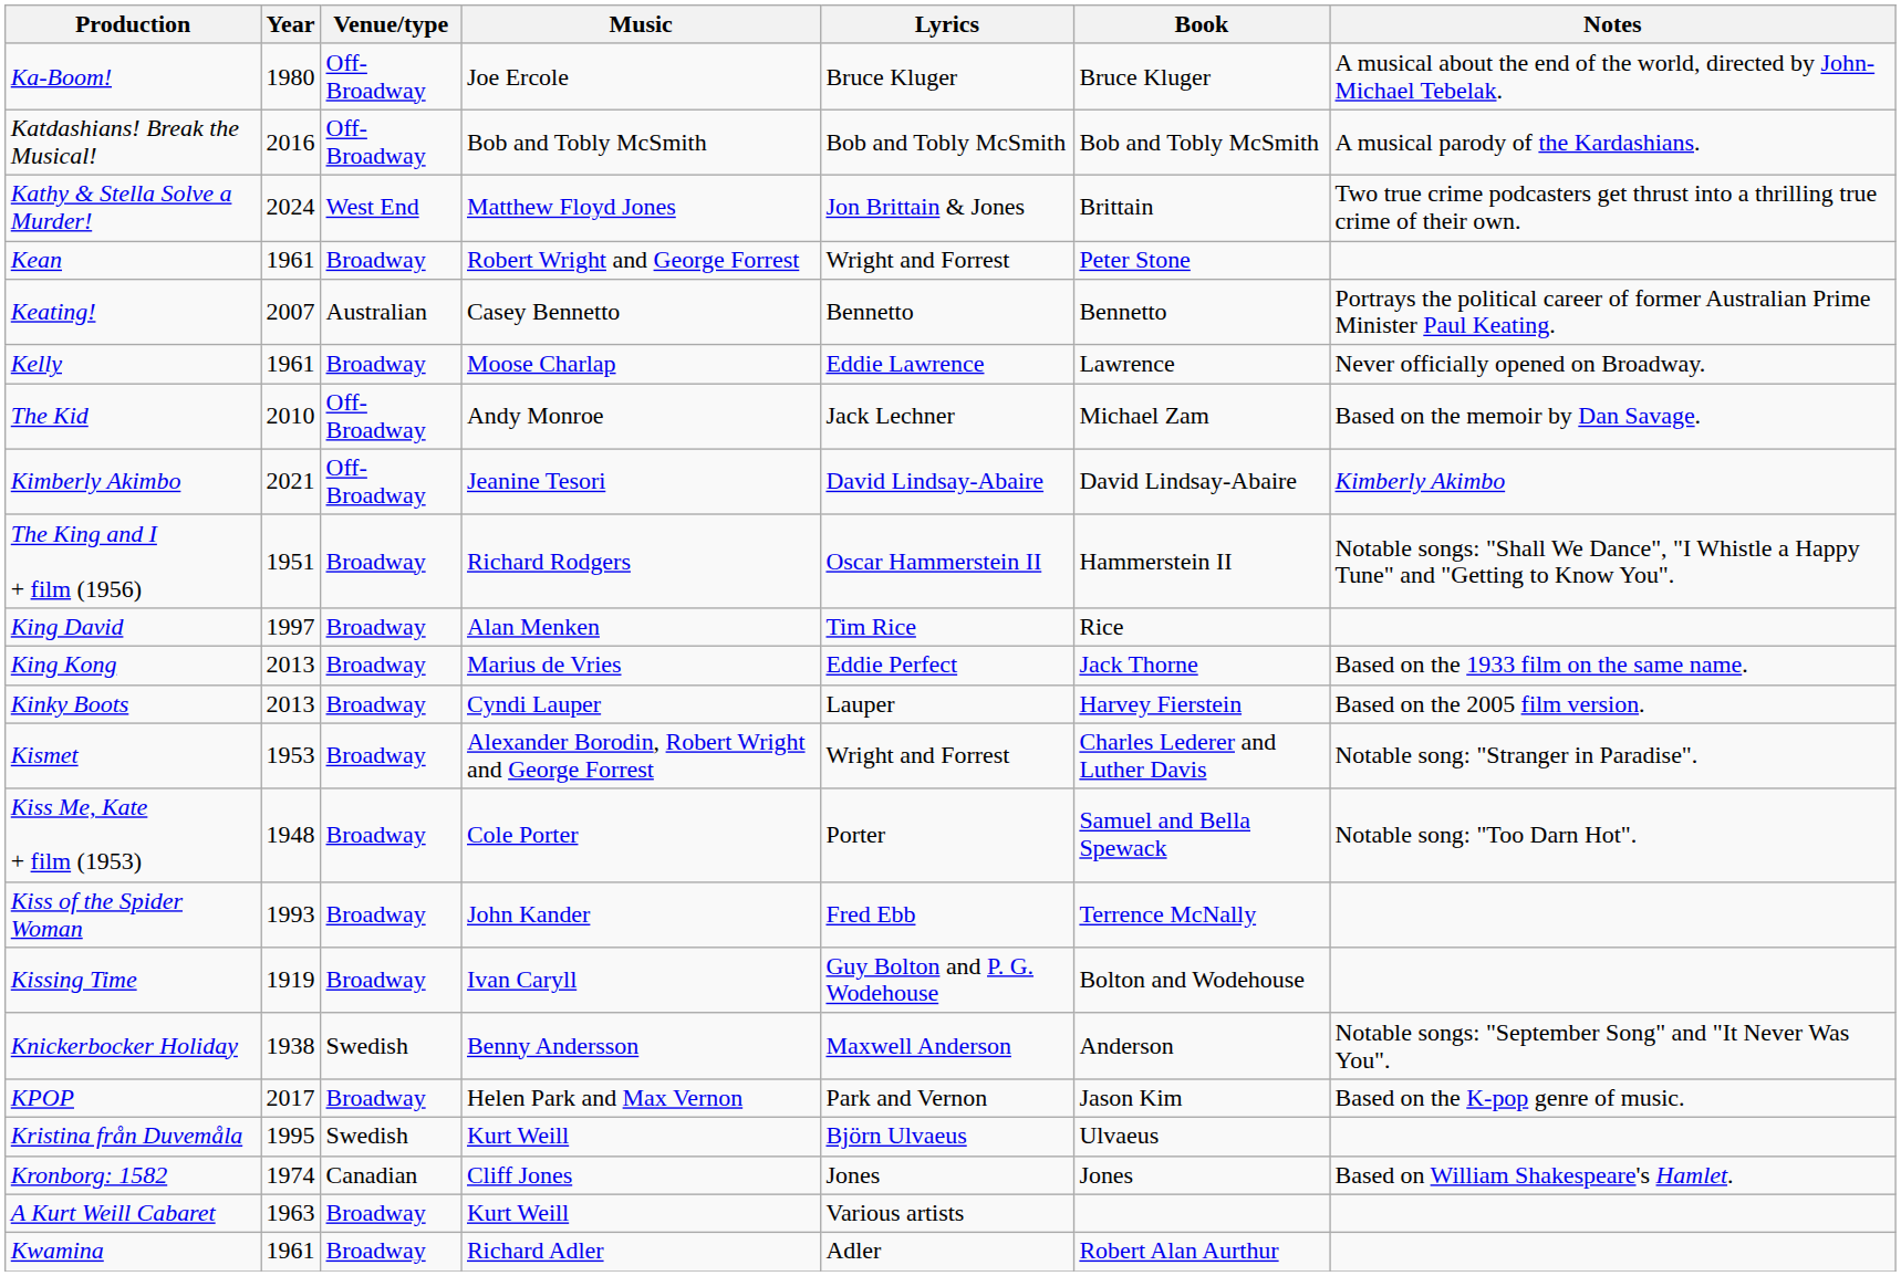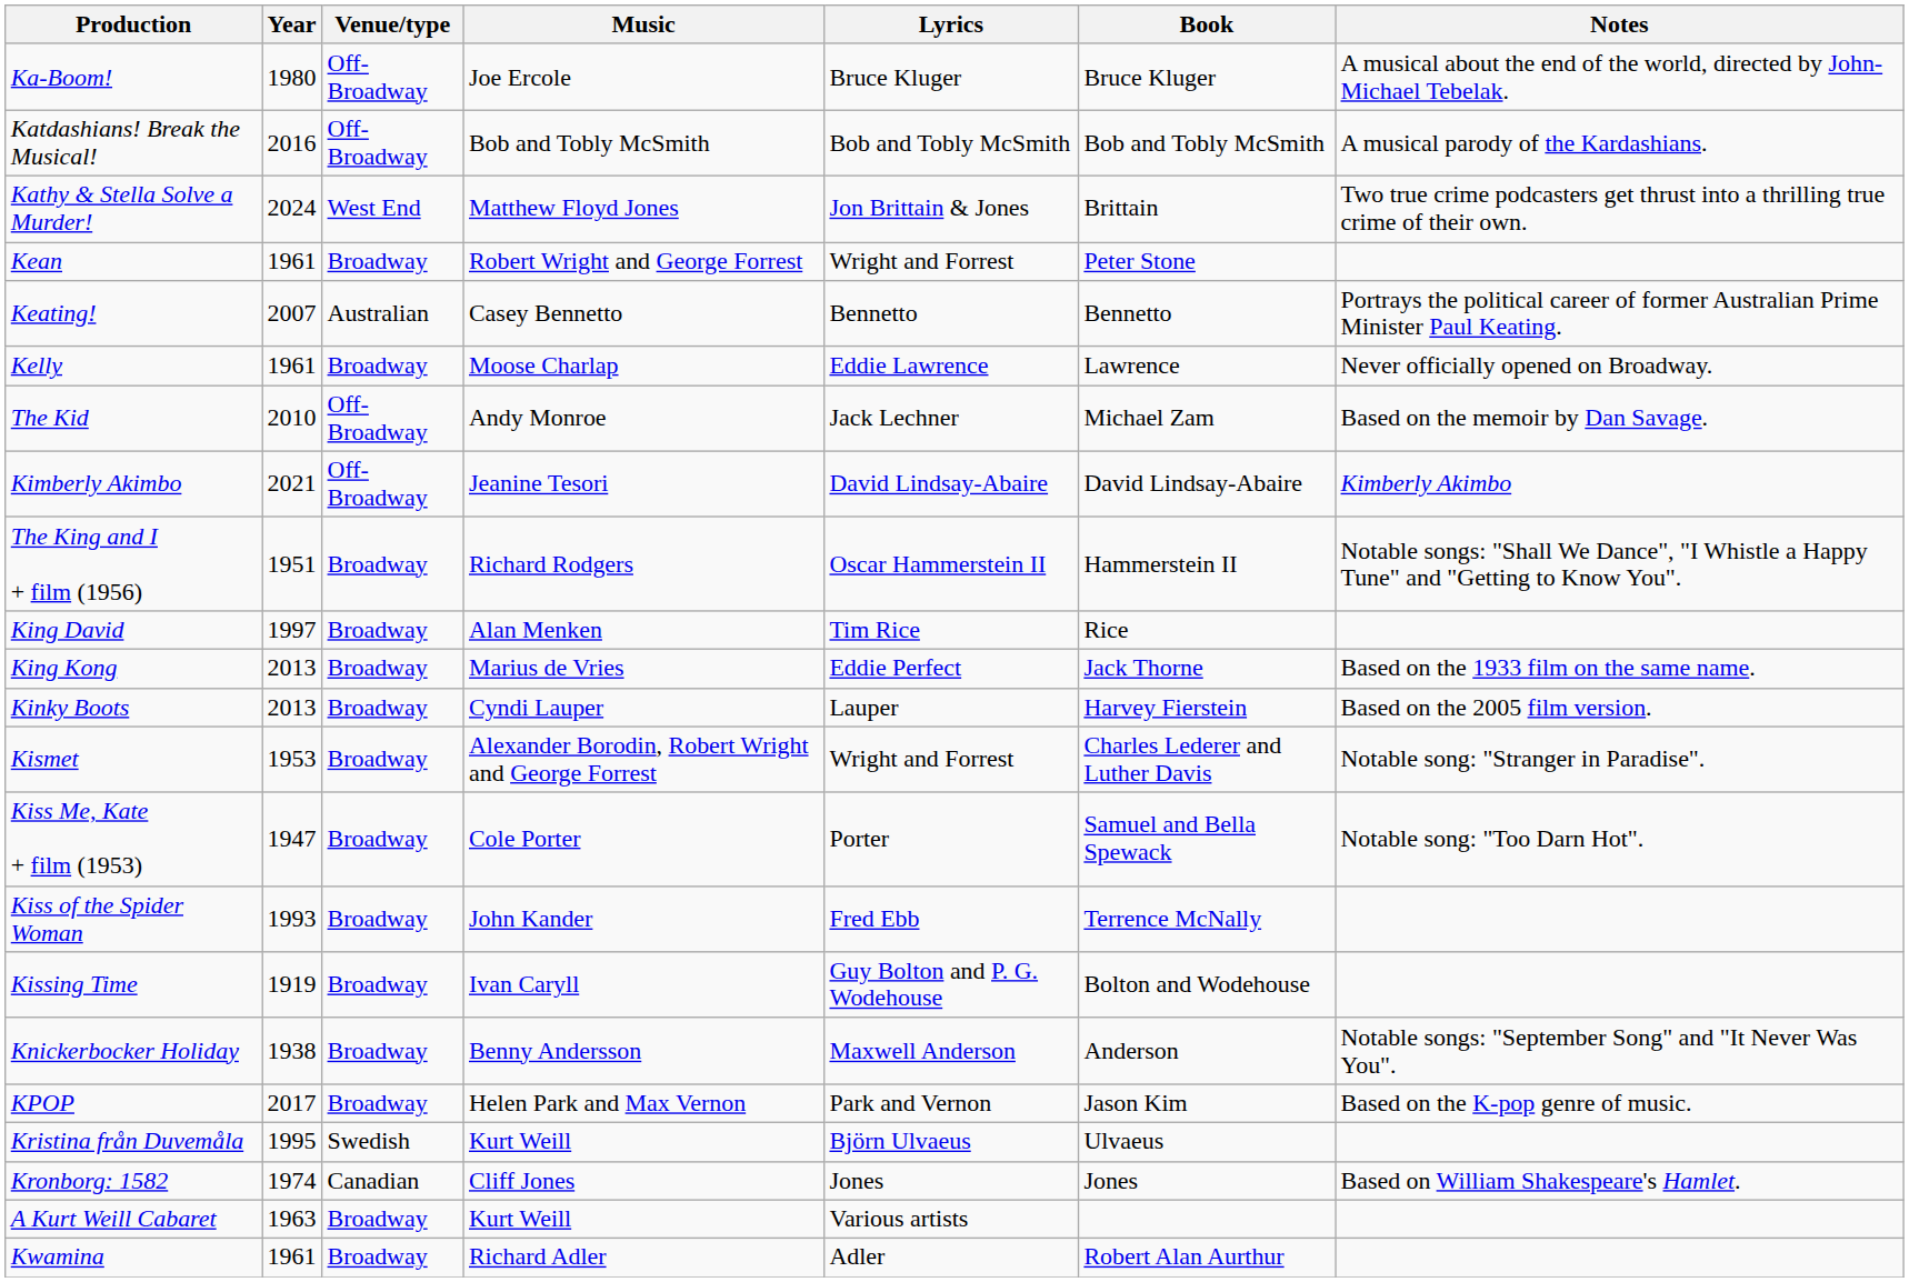Kiss Me, Kate + film (1953) | Year: 1948 -> 1947
Knickerbocker Holiday | Venue/type: Swedish -> Broadway
